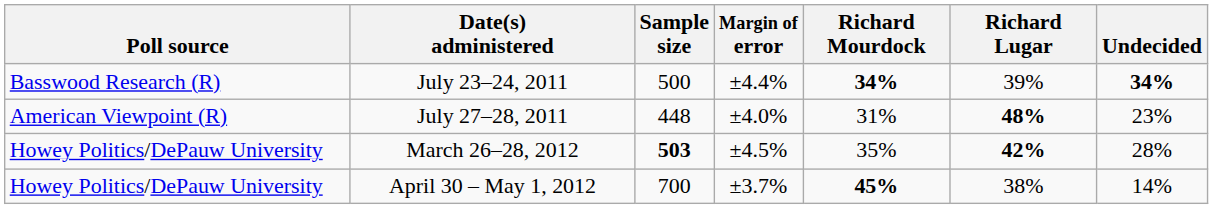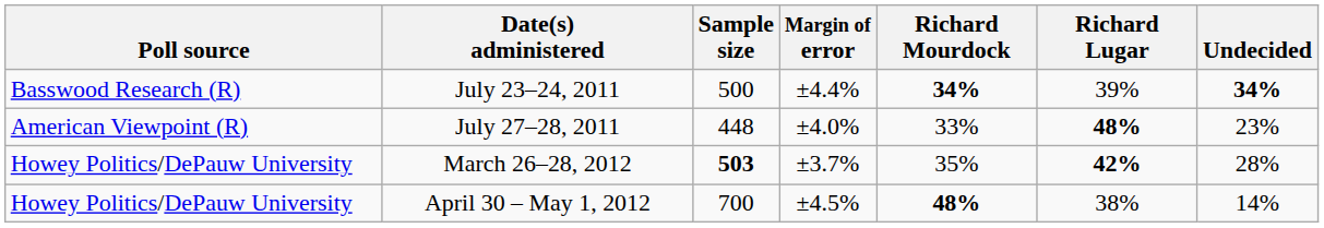July 27–28, 2011 | Richard Mourdock: 31% -> 33%
March 26–28, 2012 | Margin of error: ±4.5% -> ±3.7%
April 30 – May 1, 2012 | Margin of error: ±3.7% -> ±4.5%
April 30 – May 1, 2012 | Richard Mourdock: 45% -> 48%
